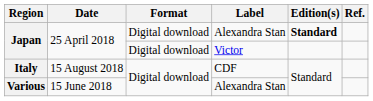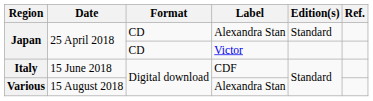Japan / Alexandra Stan | Format: Digital download -> CD
Japan / Alexandra Stan | Edition(s): bold -> normal
Japan / Victor | Format: Digital download -> CD
Italy | Date: 15 August 2018 -> 15 June 2018
Various | Date: 15 June 2018 -> 15 August 2018
